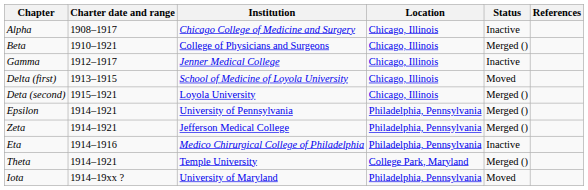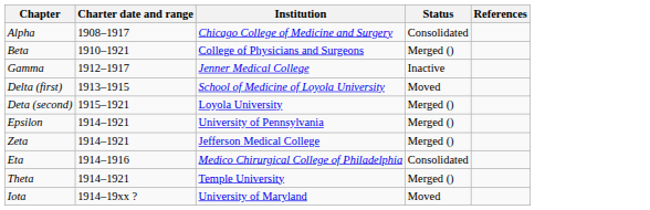- column: Location | Chicago, Illinois | Chicago, Illinois | Chicago, Illinois | Chicago, Illinois | Chicago, Illinois | Philadelphia, Pennsylvania | Philadelphia, Pennsylvania | Philadelphia, Pennsylvania | College Park, Maryland | Philadelphia, Pennsylvania
Alpha | Status: Inactive -> Consolidated
Eta | Status: Inactive -> Consolidated
